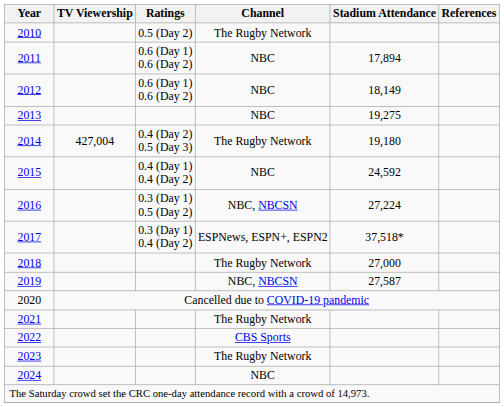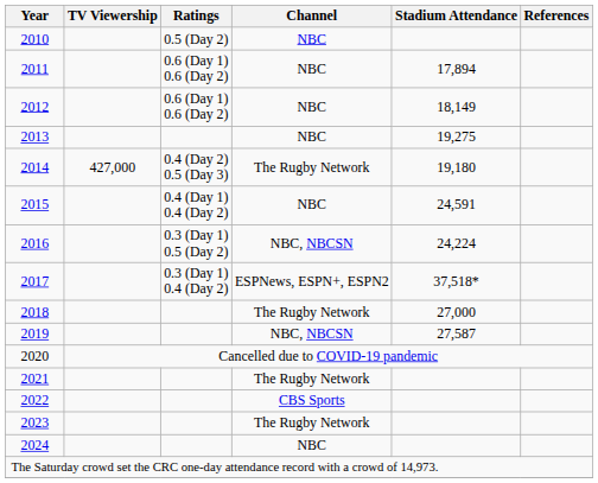2010 | Channel: The Rugby Network -> NBC
2014 | TV Viewership: 427,004 -> 427,000
2015 | Stadium Attendance: 24,592 -> 24,591
2016 | Stadium Attendance: 27,224 -> 24,224
